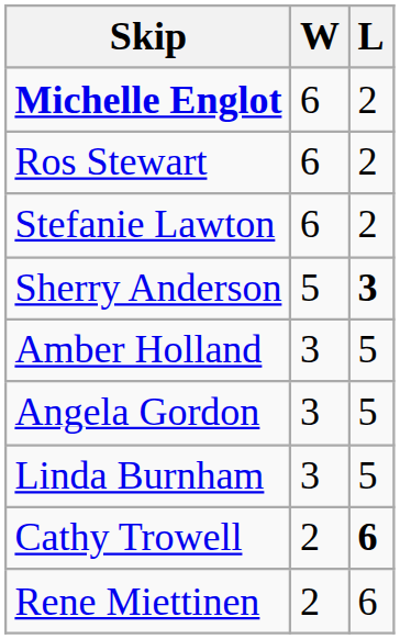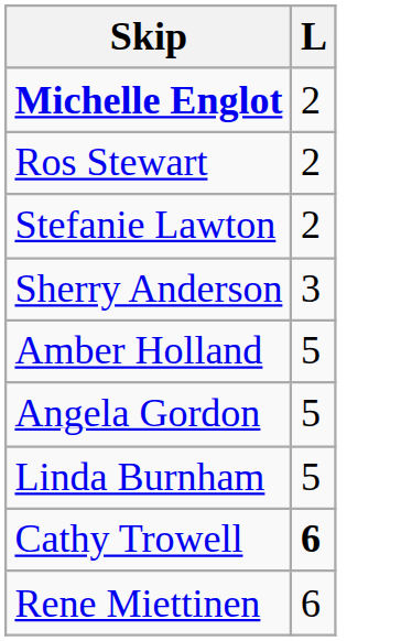- column: W | 6 | 6 | 6 | 5 | 3 | 3 | 3 | 2 | 2
Sherry Anderson | L: bold -> normal
